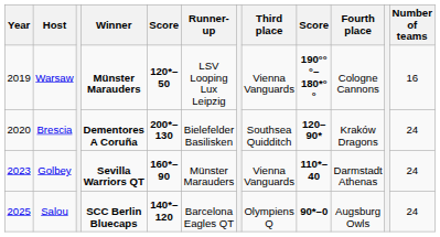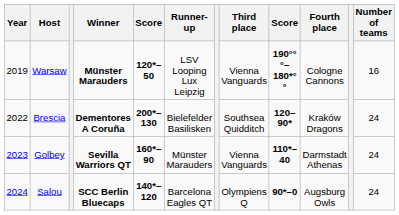Brescia | Year: 2020 -> 2022
Salou | Year: 2025 -> 2024
